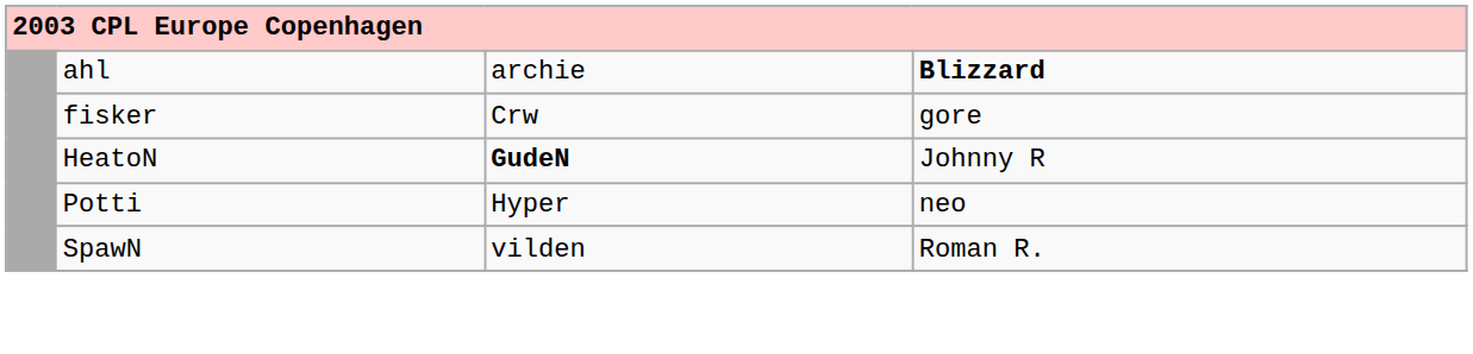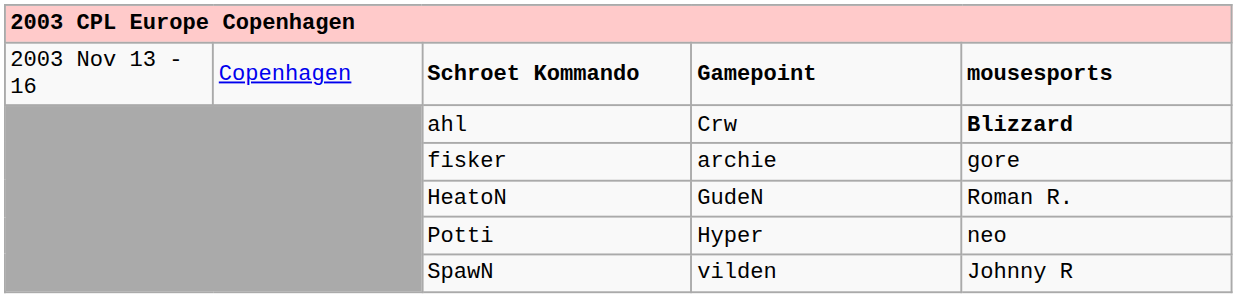+ row: 2003 Nov 13 - 16 | Copenhagen | Schroet Kommando | Gamepoint | mousesports
ahl | column 4: archie -> Crw
fisker | column 4: Crw -> archie
HeatoN | column 4: bold -> normal
HeatoN | column 5: Johnny R -> Roman R.
SpawN | column 5: Roman R. -> Johnny R
